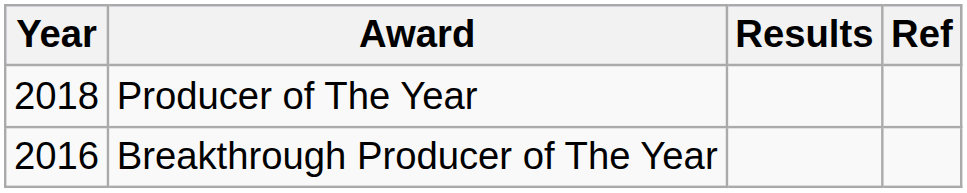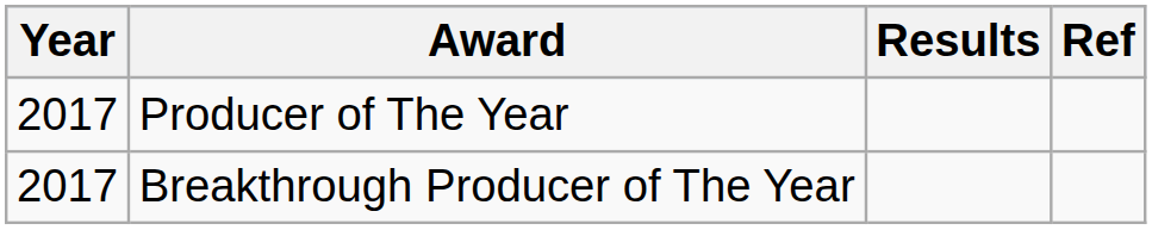Producer of The Year | Year: 2018 -> 2017
Breakthrough Producer of The Year | Year: 2016 -> 2017
